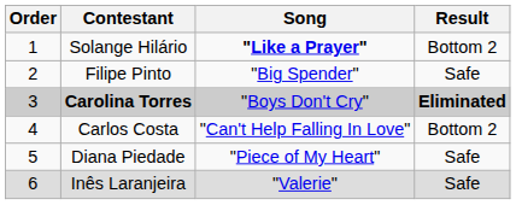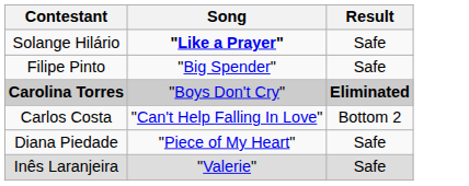- column: Order | 1 | 2 | 3 | 4 | 5 | 6
Solange Hilário | Result: Bottom 2 -> Safe
